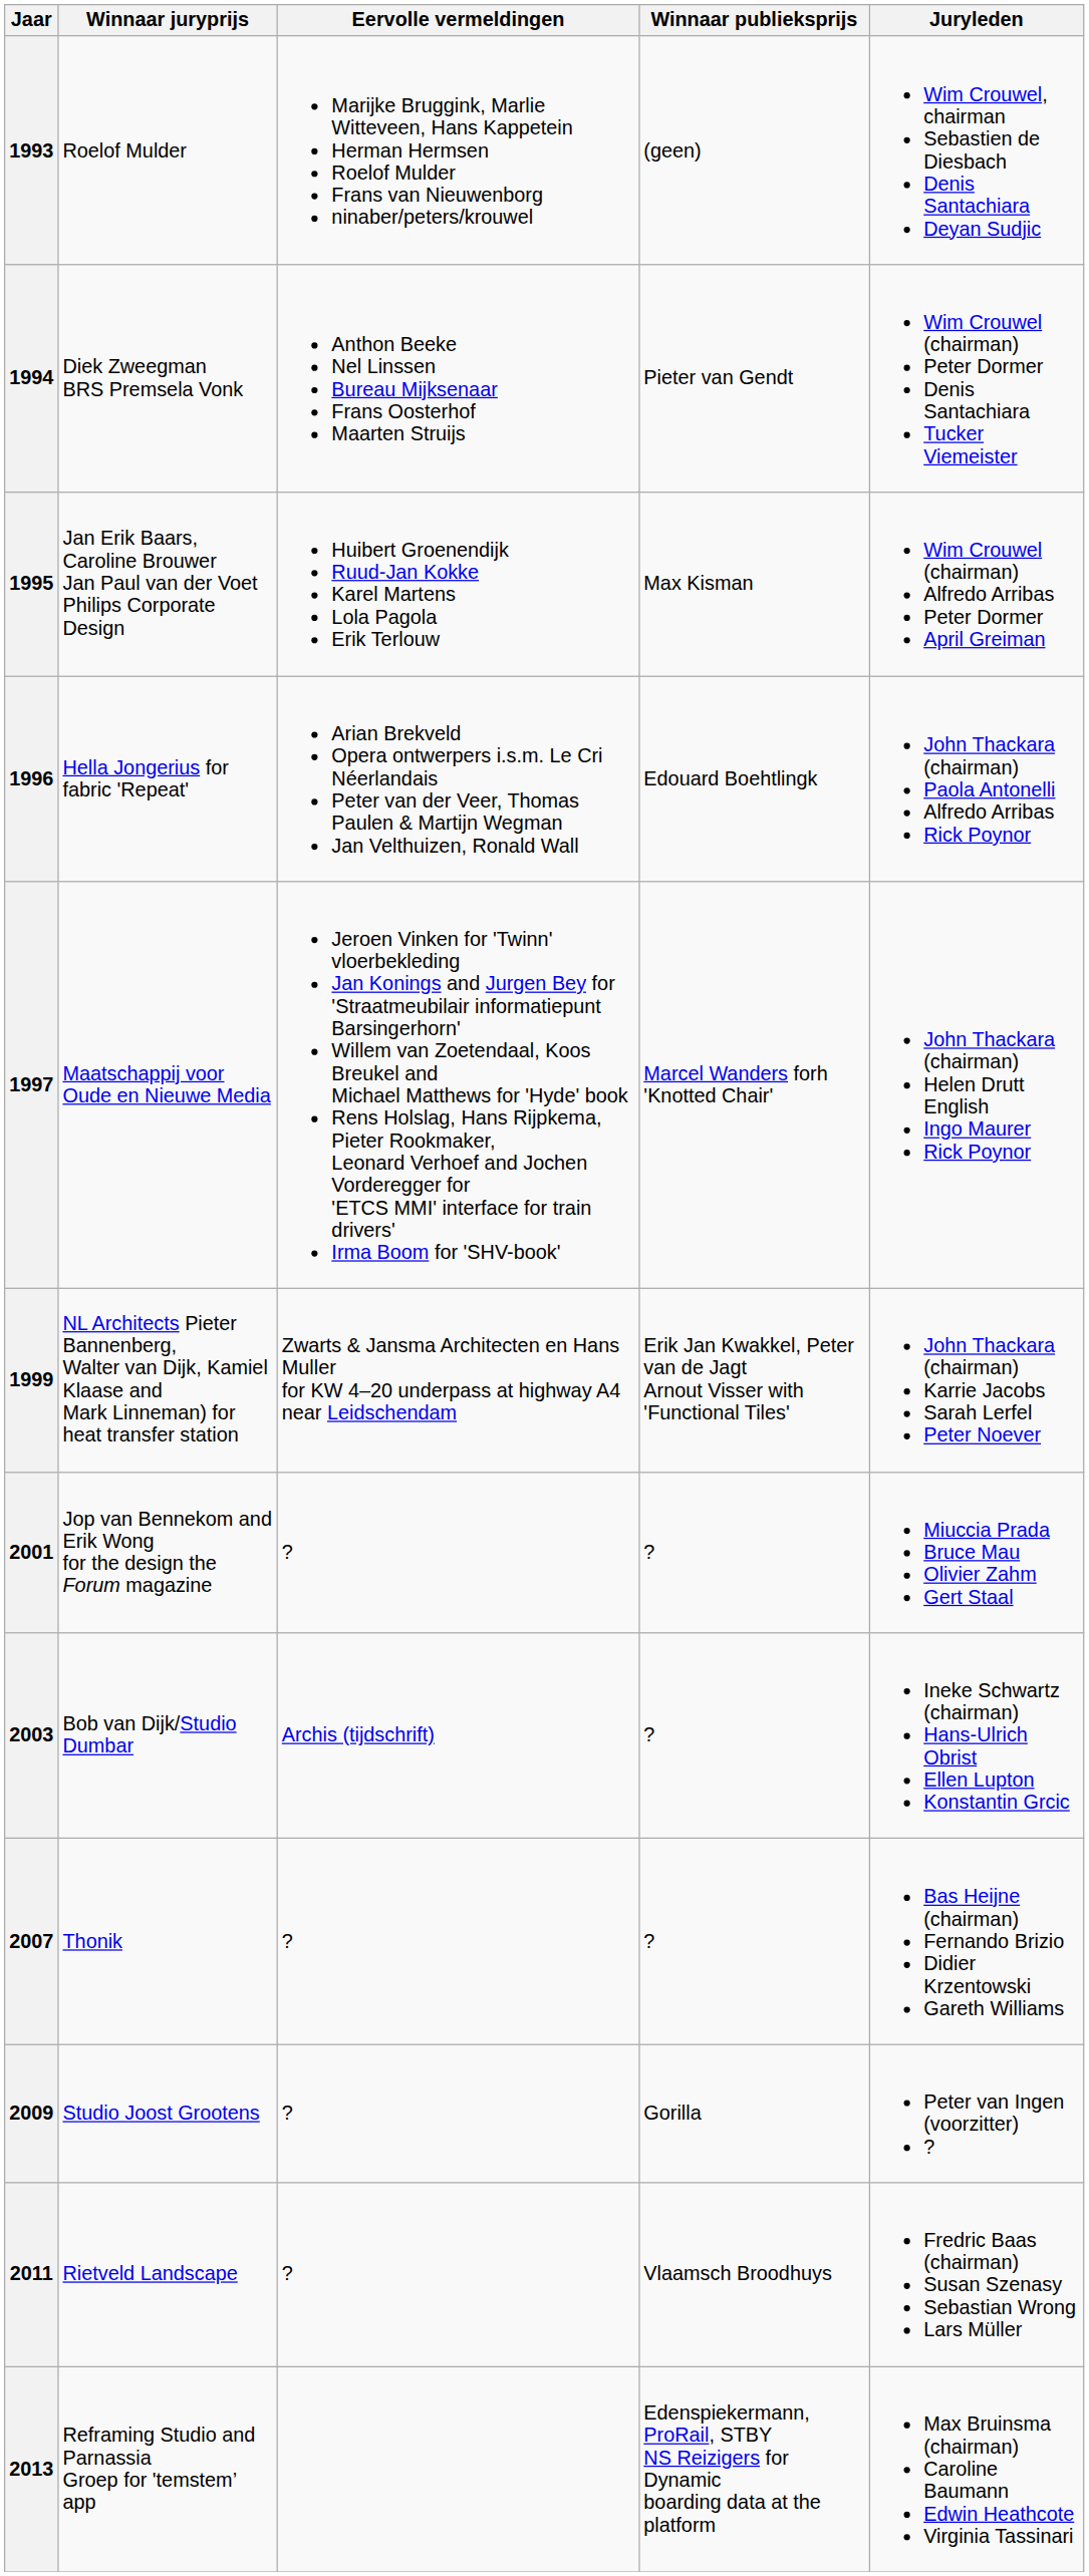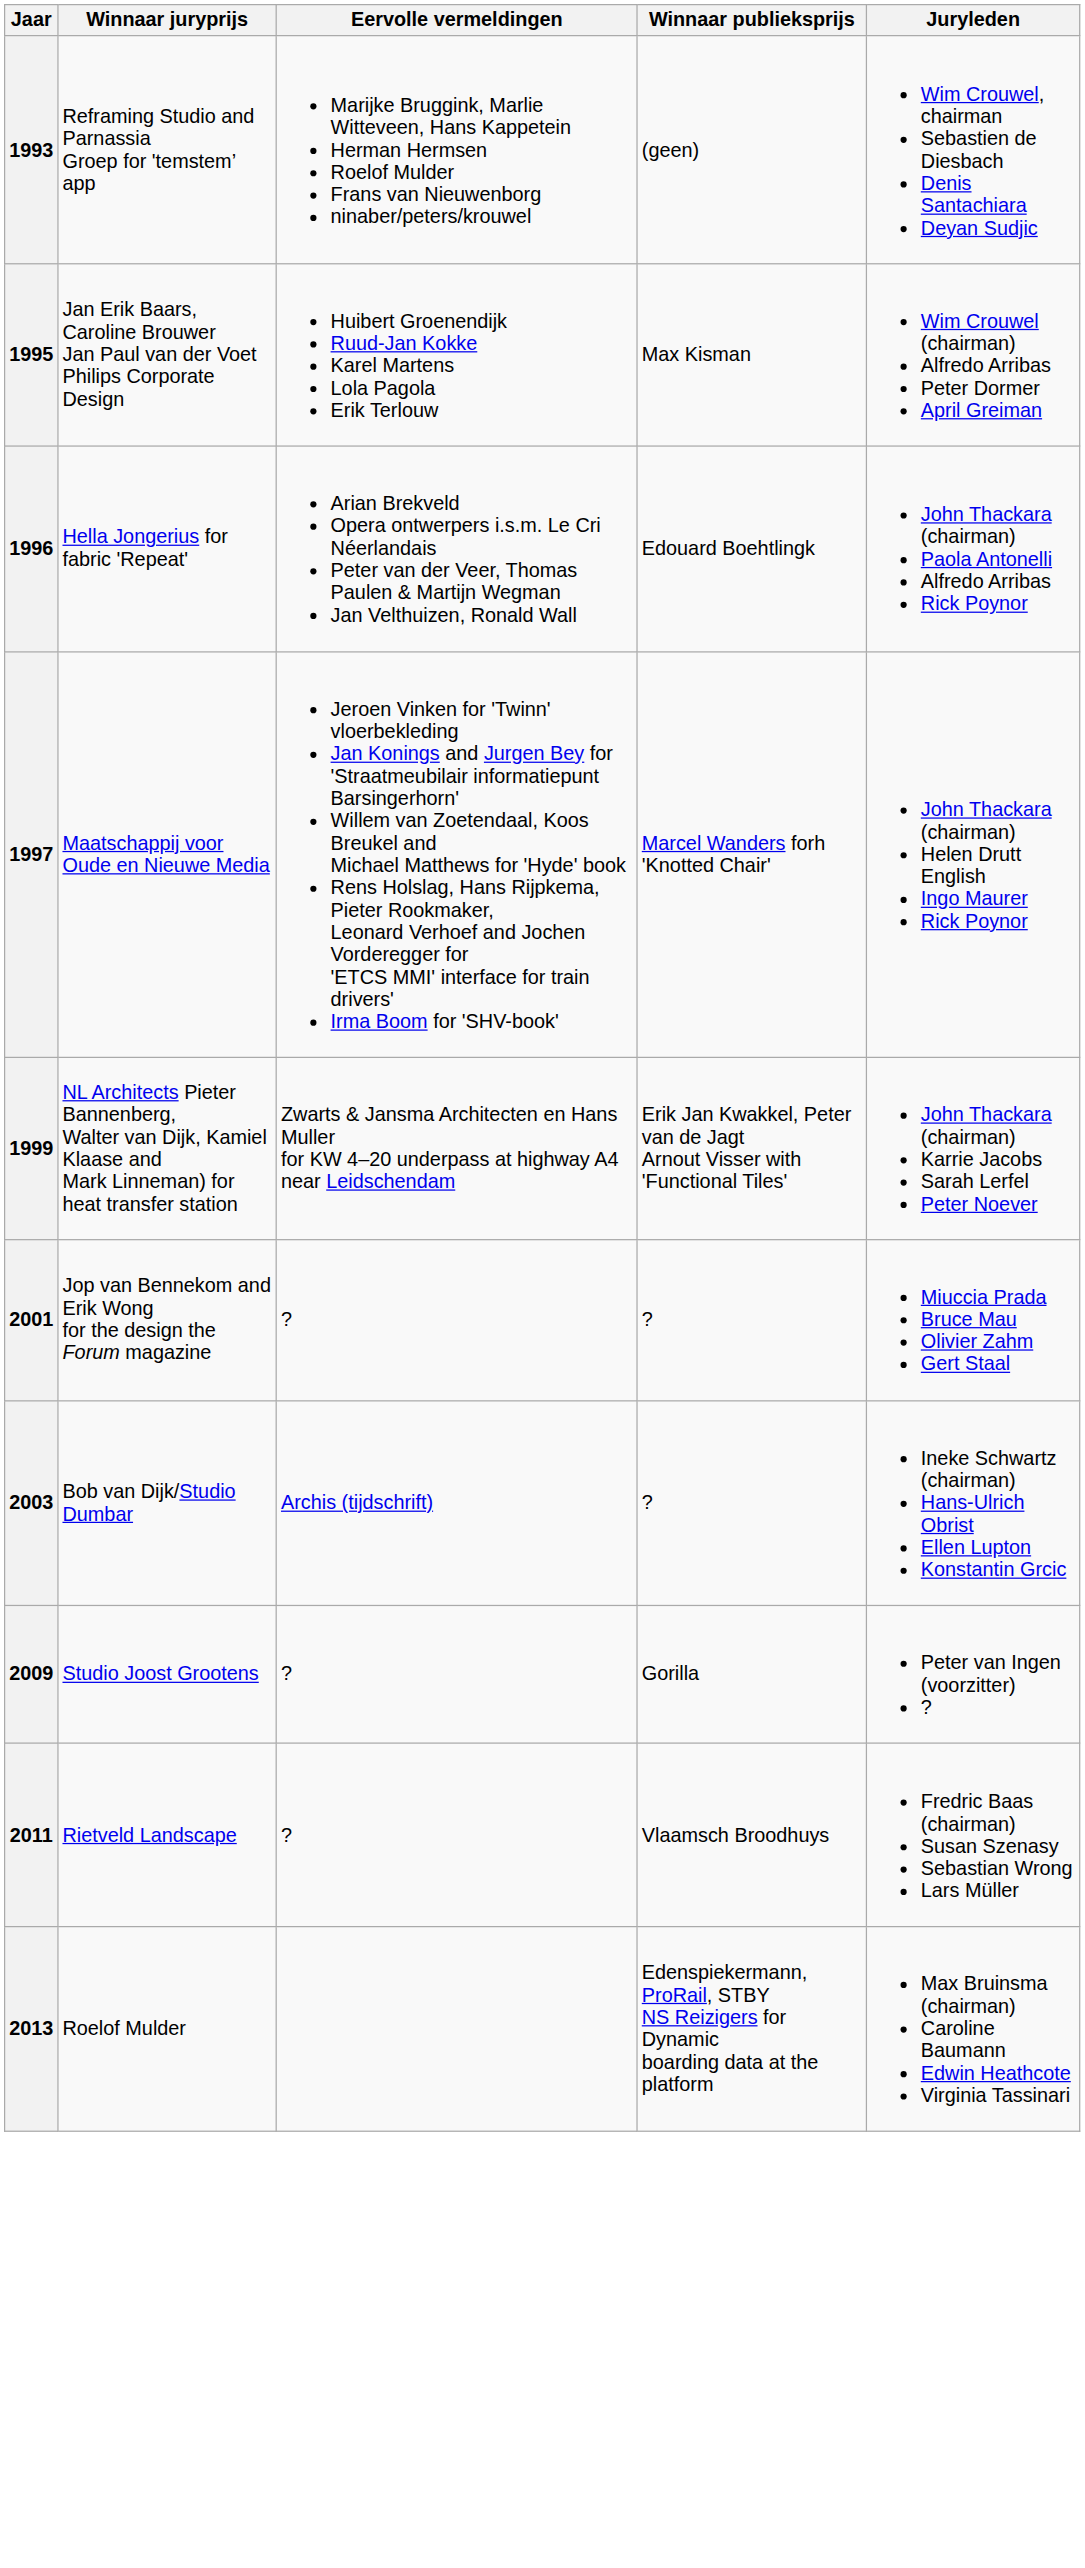1993 | Winnaar juryprijs: Roelof Mulder -> Reframing Studio and Parnassia Groep for 'temstem’ app
- row: 1994 | Diek Zweegman BRS Premsela Vonk | Anthon Beeke Nel Linssen Bureau Mijksenaar Frans Oosterhof Maarten Struijs | Pieter van Gendt | Wim Crouwel (chairman) Peter Dormer Denis Santachiara Tucker Viemeister
- row: 2007 | Thonik | ? | ? | Bas Heijne (chairman) Fernando Brizio Didier Krzentowski Gareth Williams
2013 | Winnaar juryprijs: Reframing Studio and Parnassia Groep for 'temstem’ app -> Roelof Mulder
